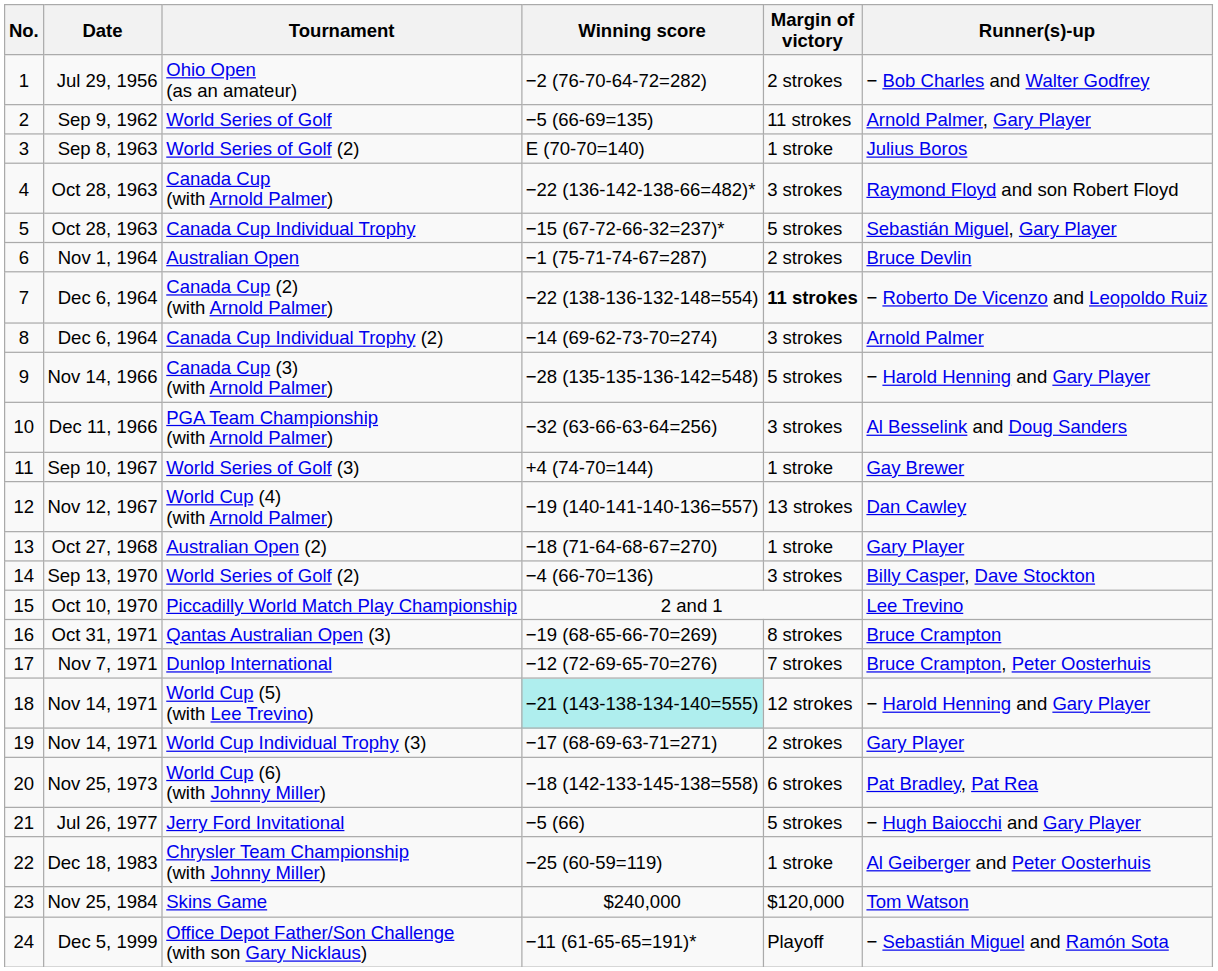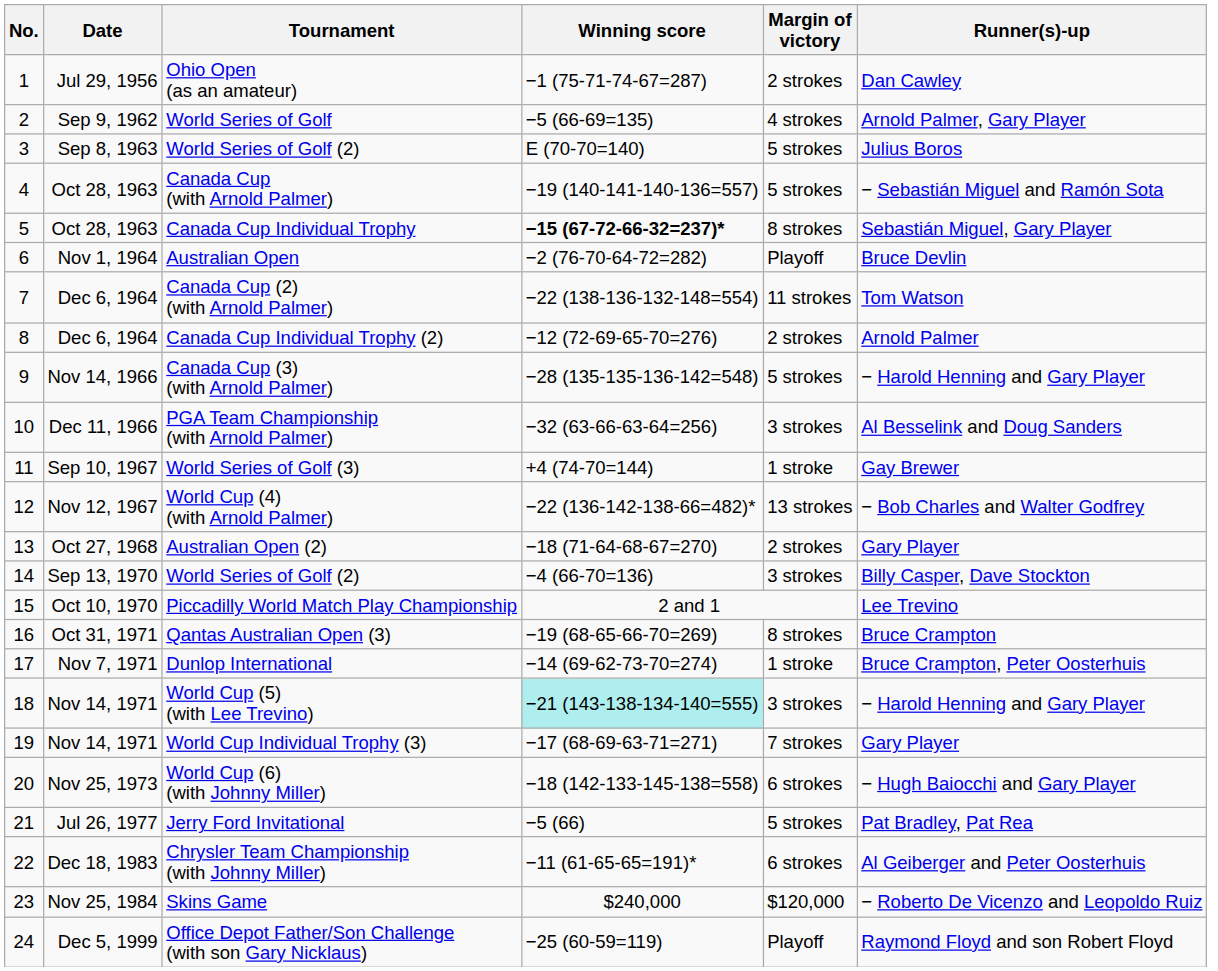Ohio Open (as an amateur) | Winning score: −2 (76-70-64-72=282) -> −1 (75-71-74-67=287)
Ohio Open (as an amateur) | Runner(s)-up: − Bob Charles and Walter Godfrey -> Dan Cawley
World Series of Golf | Margin of victory: 11 strokes -> 4 strokes
3 / World Series of Golf (2) | Margin of victory: 1 stroke -> 5 strokes
Canada Cup (with Arnold Palmer) | Winning score: −22 (136-142-138-66=482)* -> −19 (140-141-140-136=557)
Canada Cup (with Arnold Palmer) | Margin of victory: 3 strokes -> 5 strokes
Canada Cup (with Arnold Palmer) | Runner(s)-up: Raymond Floyd and son Robert Floyd -> − Sebastián Miguel and Ramón Sota
Canada Cup Individual Trophy | Winning score: normal -> bold
Canada Cup Individual Trophy | Margin of victory: 5 strokes -> 8 strokes
Australian Open | Winning score: −1 (75-71-74-67=287) -> −2 (76-70-64-72=282)
Australian Open | Margin of victory: 2 strokes -> Playoff
Canada Cup (2) (with Arnold Palmer) | Margin of victory: bold -> normal
Canada Cup (2) (with Arnold Palmer) | Runner(s)-up: − Roberto De Vicenzo and Leopoldo Ruiz -> Tom Watson
Canada Cup Individual Trophy (2) | Winning score: −14 (69-62-73-70=274) -> −12 (72-69-65-70=276)
Canada Cup Individual Trophy (2) | Margin of victory: 3 strokes -> 2 strokes
World Cup (4) (with Arnold Palmer) | Winning score: −19 (140-141-140-136=557) -> −22 (136-142-138-66=482)*
World Cup (4) (with Arnold Palmer) | Runner(s)-up: Dan Cawley -> − Bob Charles and Walter Godfrey
Australian Open (2) | Margin of victory: 1 stroke -> 2 strokes
Dunlop International | Winning score: −12 (72-69-65-70=276) -> −14 (69-62-73-70=274)
Dunlop International | Margin of victory: 7 strokes -> 1 stroke
World Cup (5) (with Lee Trevino) | Margin of victory: 12 strokes -> 3 strokes
World Cup Individual Trophy (3) | Margin of victory: 2 strokes -> 7 strokes
World Cup (6) (with Johnny Miller) | Runner(s)-up: Pat Bradley, Pat Rea -> − Hugh Baiocchi and Gary Player
Jerry Ford Invitational | Runner(s)-up: − Hugh Baiocchi and Gary Player -> Pat Bradley, Pat Rea
Chrysler Team Championship (with Johnny Miller) | Winning score: −25 (60-59=119) -> −11 (61-65-65=191)*
Chrysler Team Championship (with Johnny Miller) | Margin of victory: 1 stroke -> 6 strokes
Skins Game | Runner(s)-up: Tom Watson -> − Roberto De Vicenzo and Leopoldo Ruiz
Office Depot Father/Son Challenge (with son Gary Nicklaus) | Winning score: −11 (61-65-65=191)* -> −25 (60-59=119)
Office Depot Father/Son Challenge (with son Gary Nicklaus) | Runner(s)-up: − Sebastián Miguel and Ramón Sota -> Raymond Floyd and son Robert Floyd
